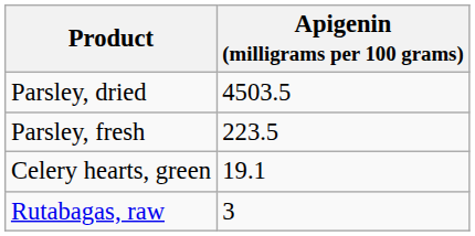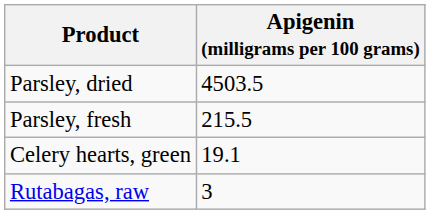Parsley, fresh | Apigenin (milligrams per 100 grams): 223.5 -> 215.5
